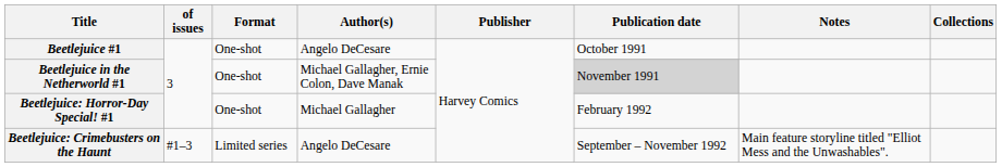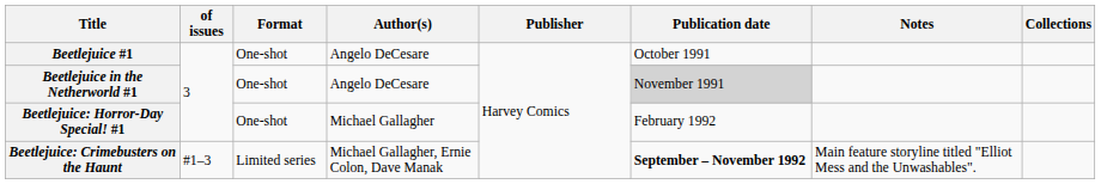Beetlejuice in the Netherworld #1 | Author(s): Michael Gallagher, Ernie Colon, Dave Manak -> Angelo DeCesare
Beetlejuice: Crimebusters on the Haunt | Author(s): Angelo DeCesare -> Michael Gallagher, Ernie Colon, Dave Manak
Beetlejuice: Crimebusters on the Haunt | Publication date: normal -> bold
